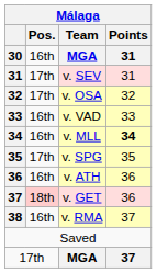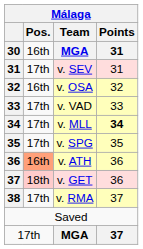v. OSA | Pos.: 17th -> 16th
v. VAD | Pos.: 16th -> 17th
v. MLL | Pos.: 16th -> 17th
v. ATH | Pos.: no background -> lightsalmon background
v. RMA | Pos.: 16th -> 17th
